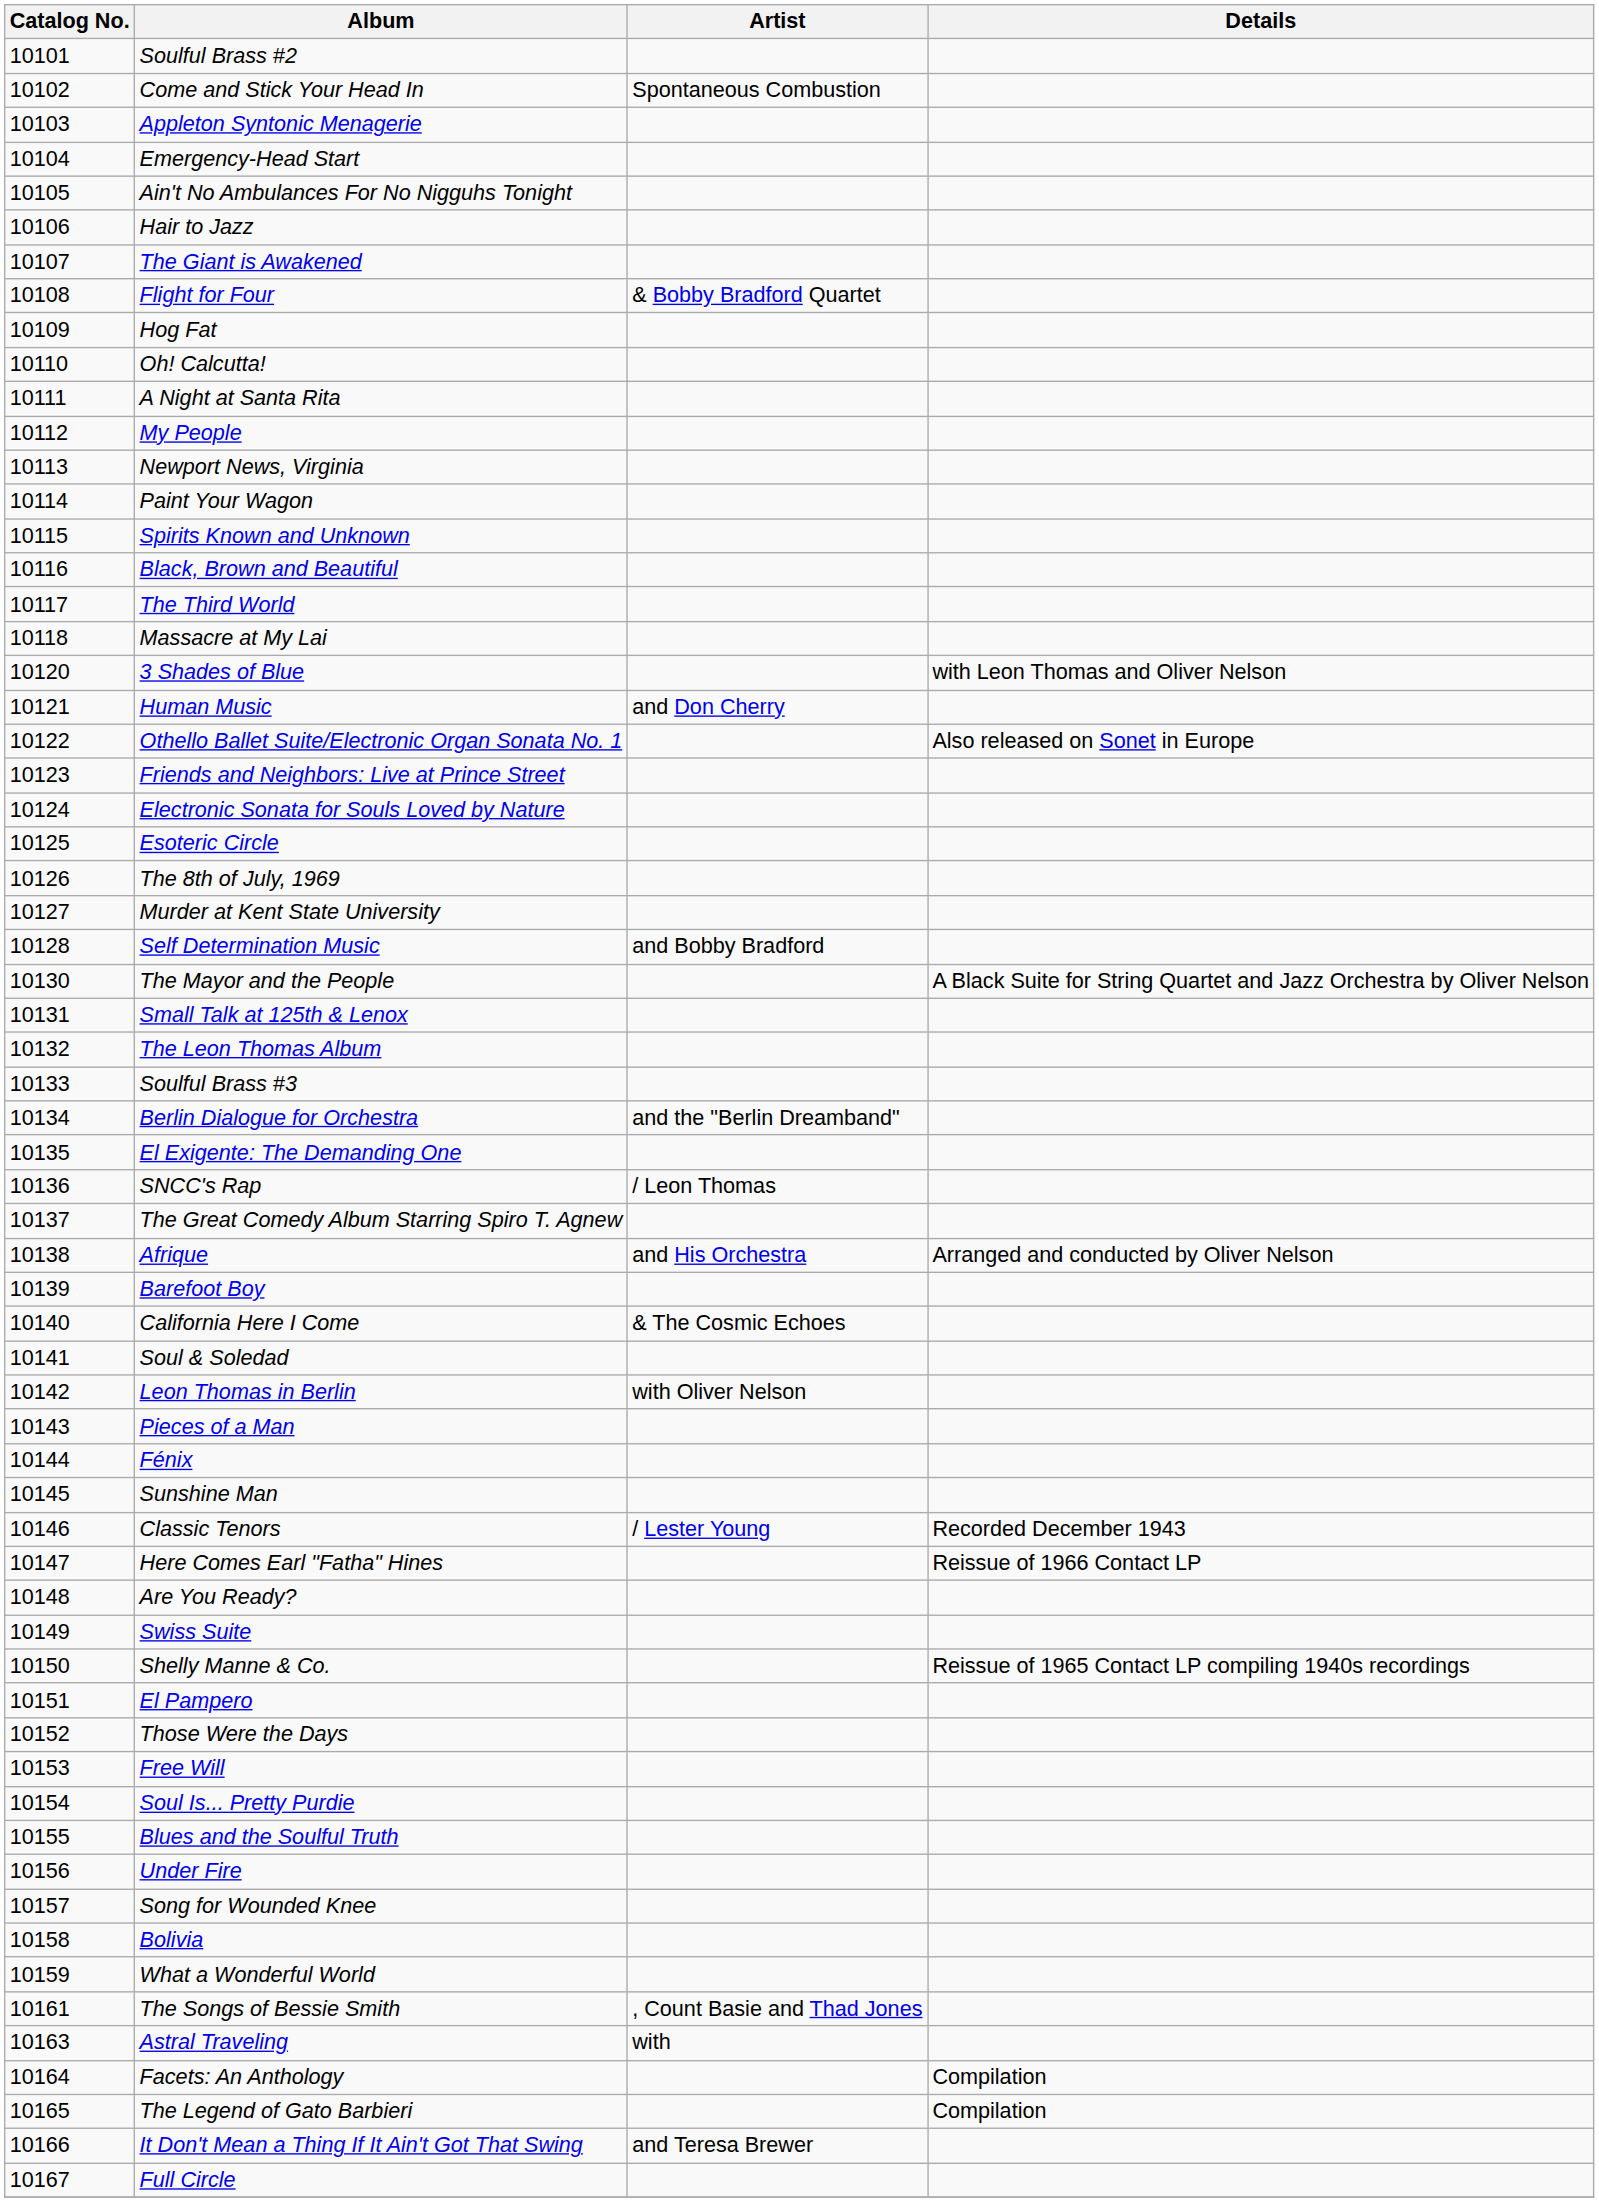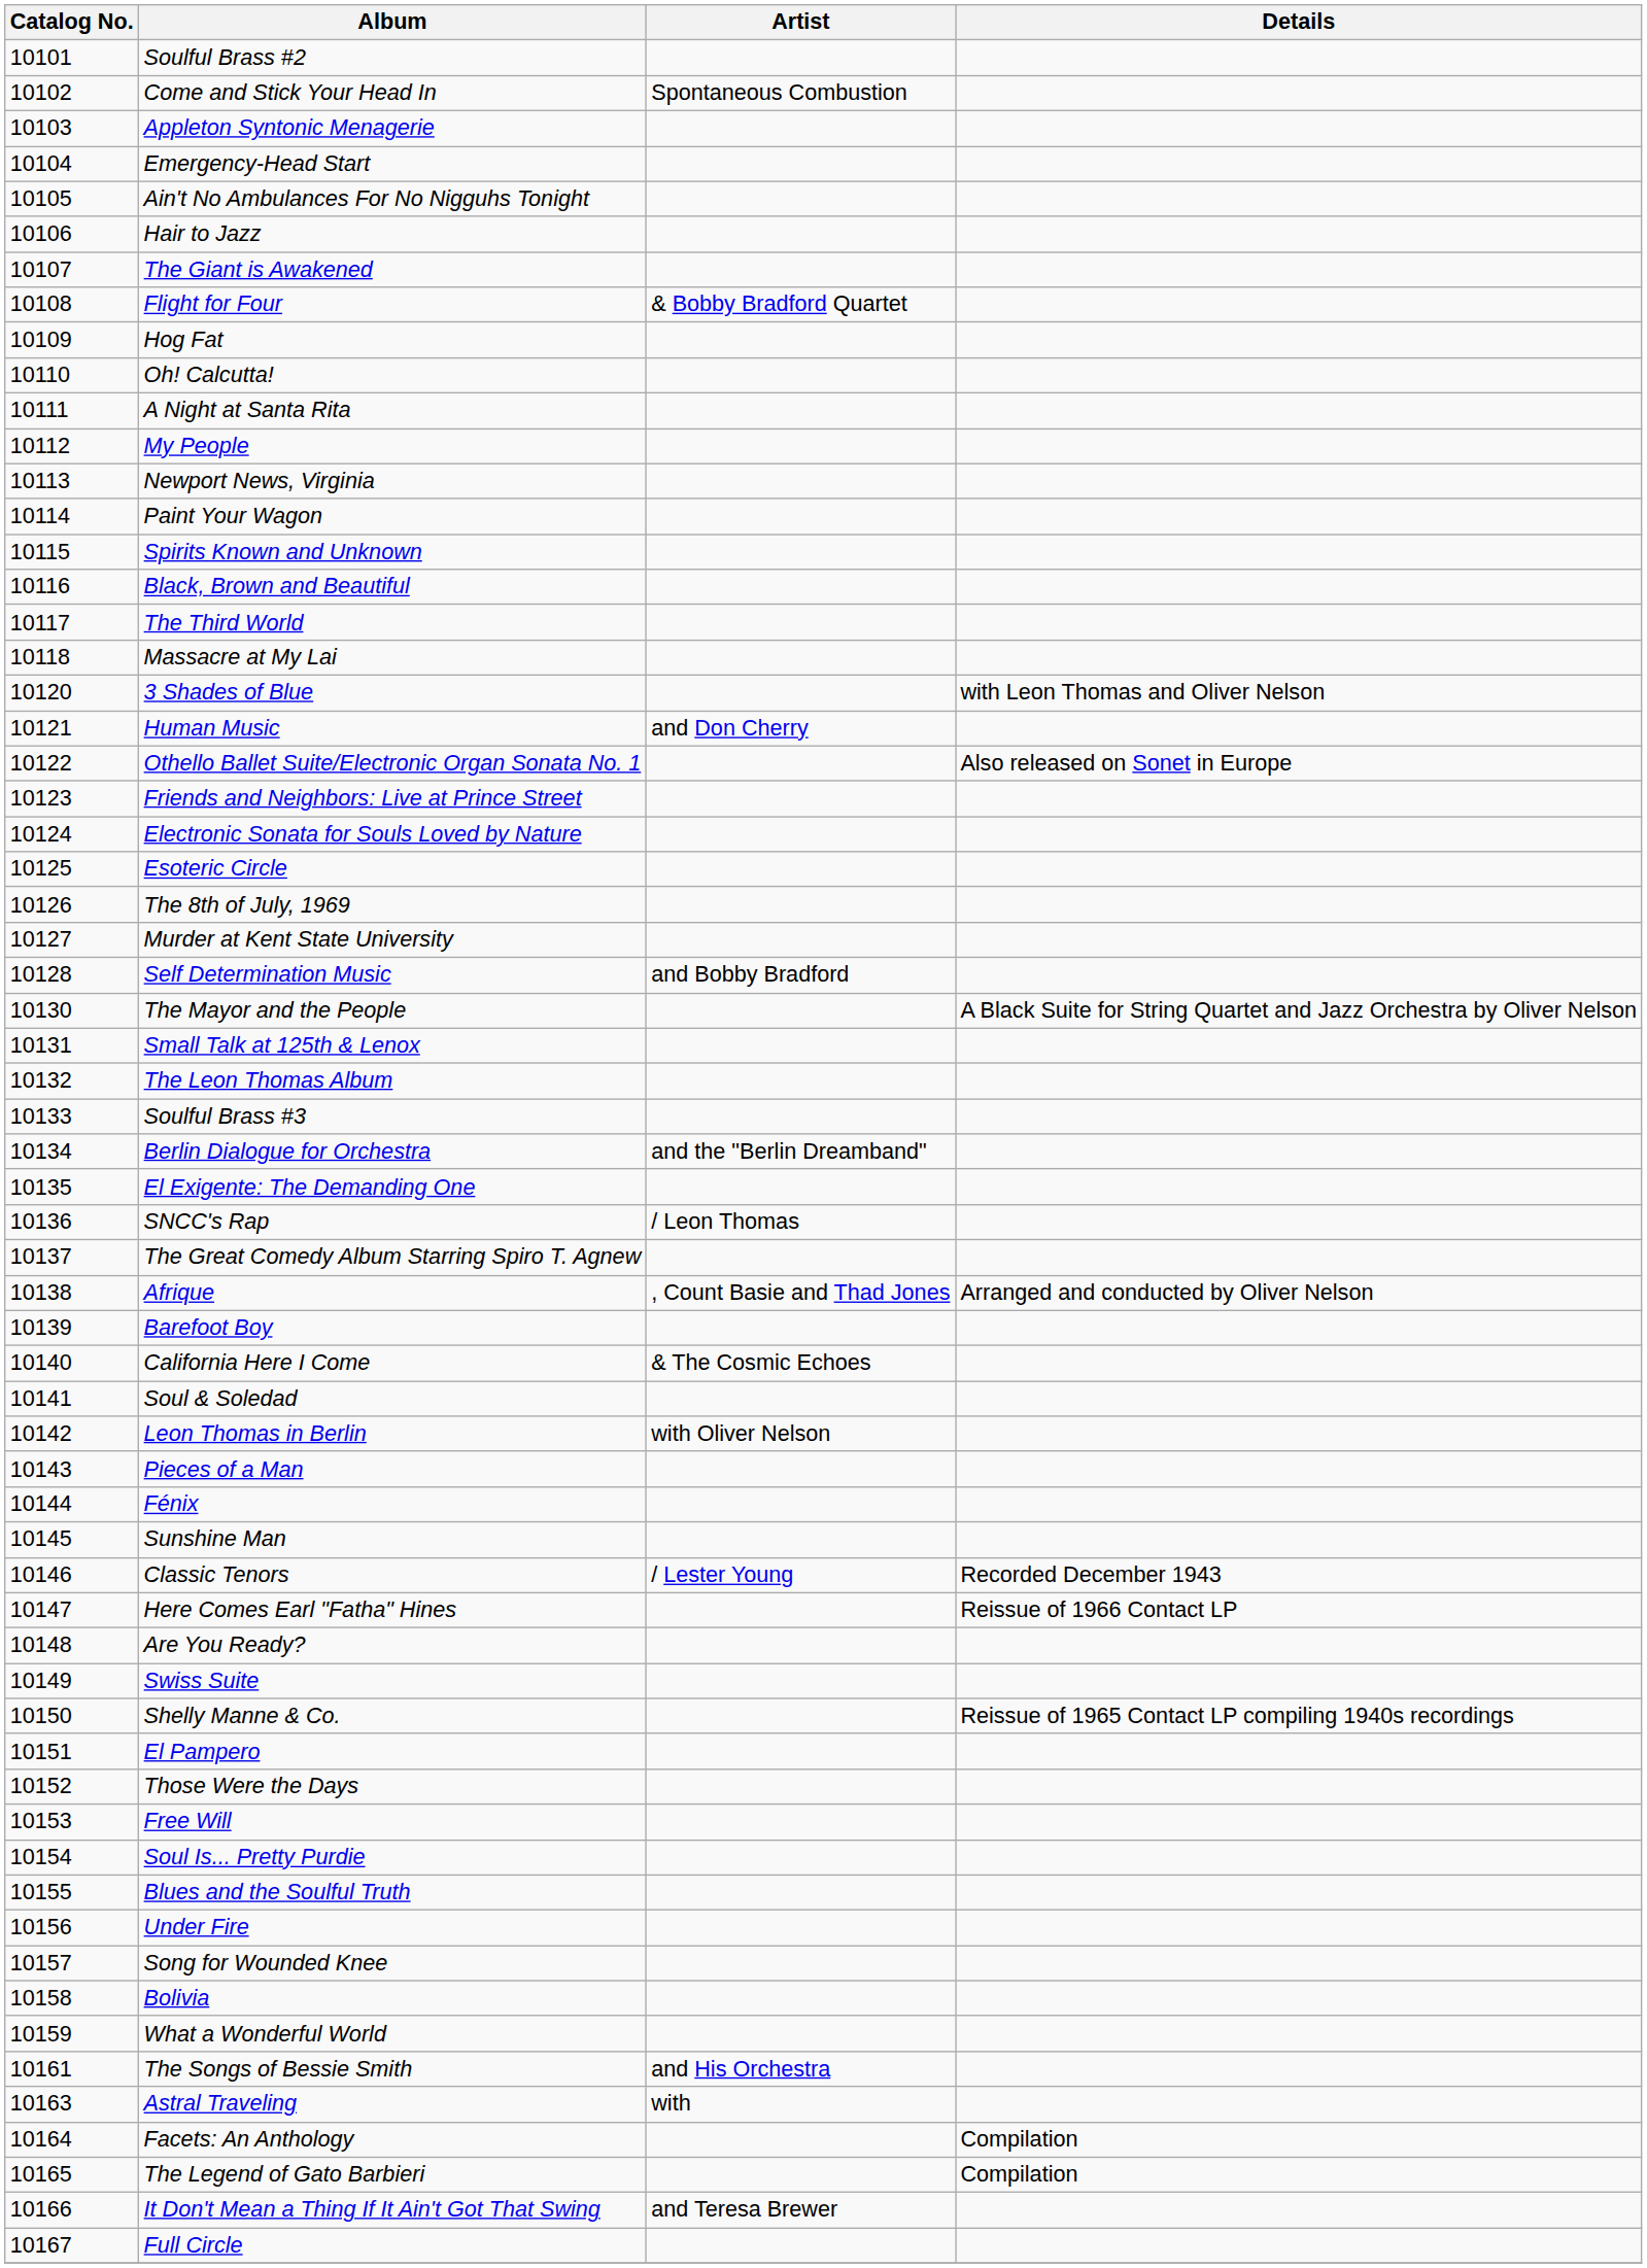Afrique | Artist: and His Orchestra -> , Count Basie and Thad Jones
The Songs of Bessie Smith | Artist: , Count Basie and Thad Jones -> and His Orchestra
